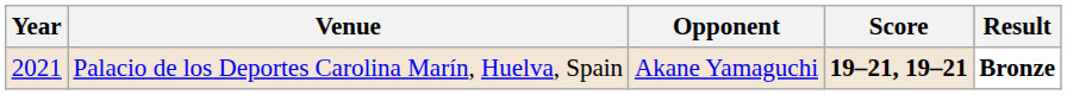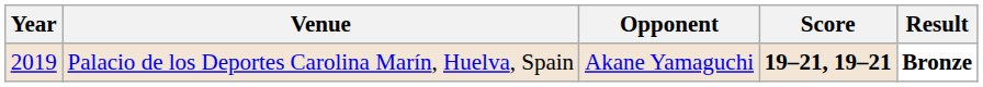Palacio de los Deportes Carolina Marín, Huelva, Spain | Year: 2021 -> 2019
